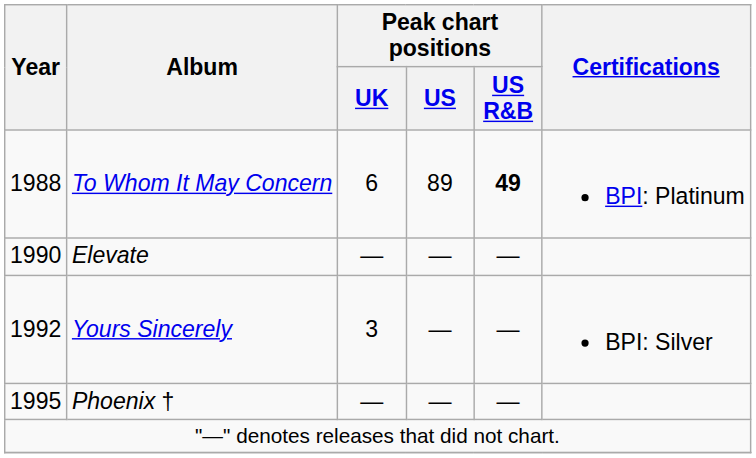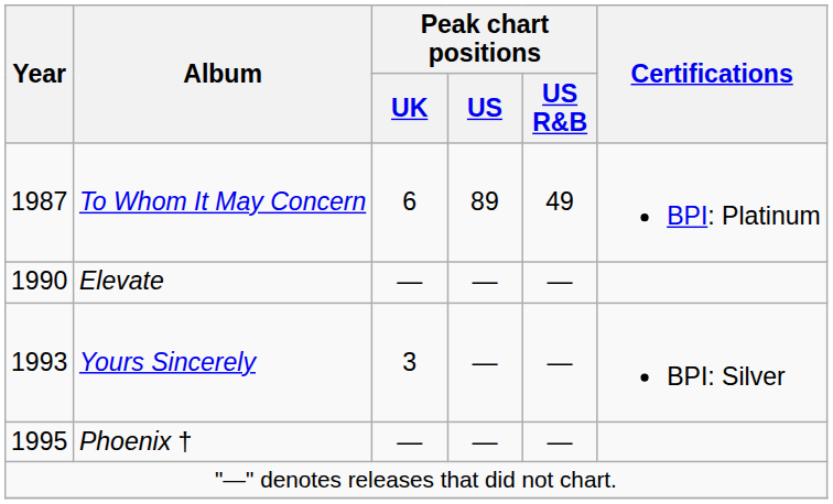To Whom It May Concern | Year: 1988 -> 1987
To Whom It May Concern | Peak chart positions / US R&B: bold -> normal
Yours Sincerely | Year: 1992 -> 1993
